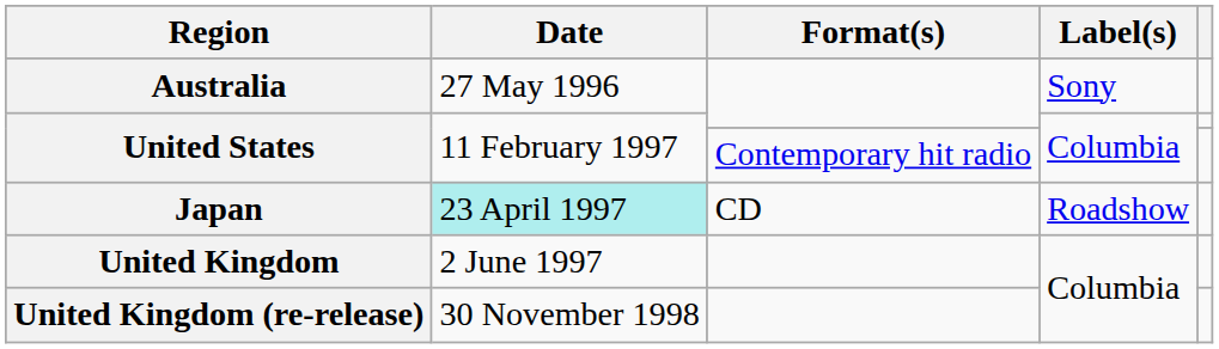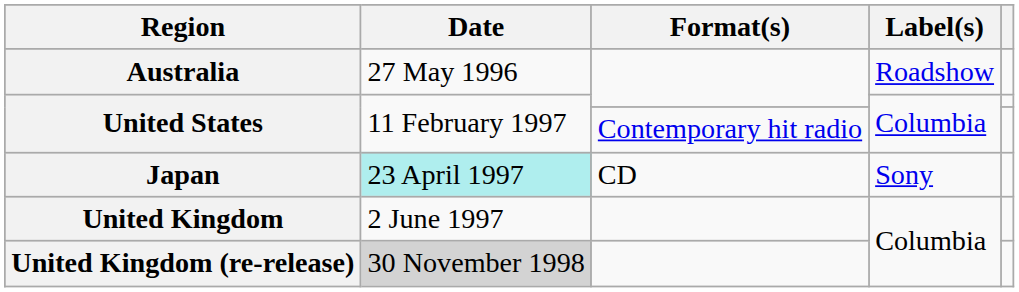Australia | Label(s): Sony -> Roadshow
Japan | Label(s): Roadshow -> Sony
United Kingdom (re-release) | Date: no background -> lightgrey background
